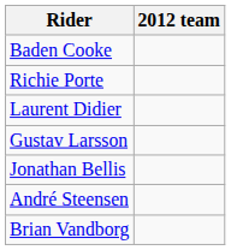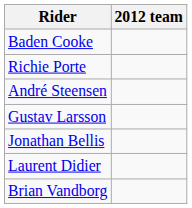rows swapped: Laurent Didier <-> André Steensen
